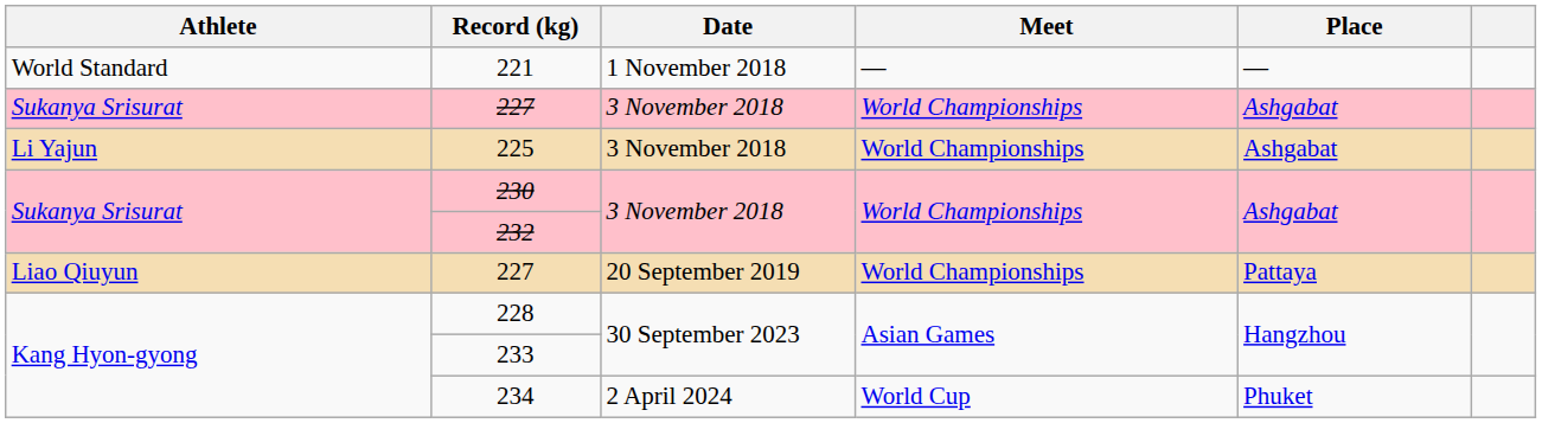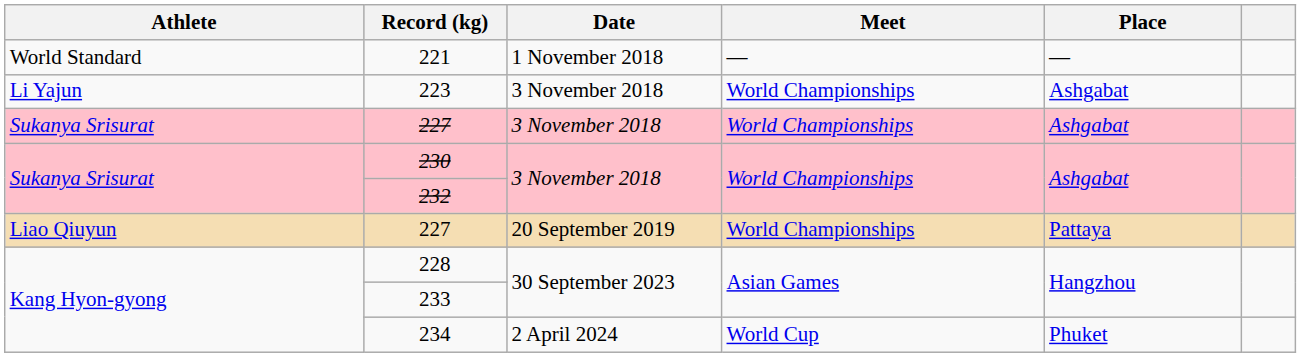+ row: Li Yajun | 223 | 3 November 2018 | World Championships | Ashgabat
- row: Li Yajun | 225 | 3 November 2018 | World Championships | Ashgabat
